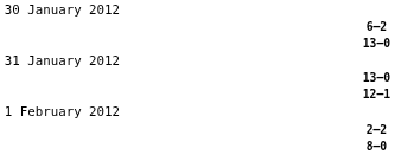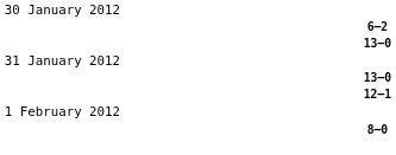- row: 2–2
